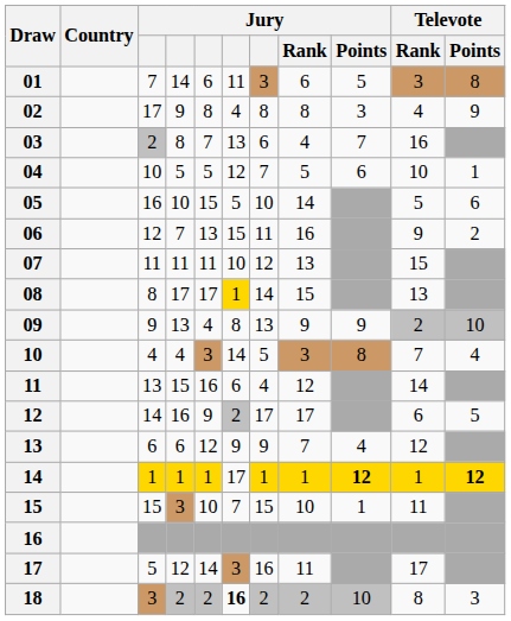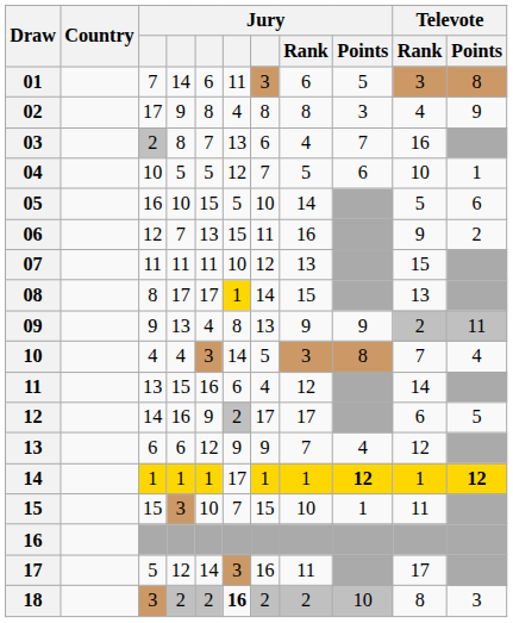09 | Televote / Points: 10 -> 11
